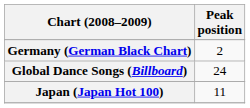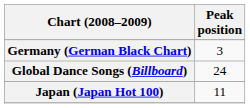Germany (German Black Chart) | Peak position: 2 -> 3
